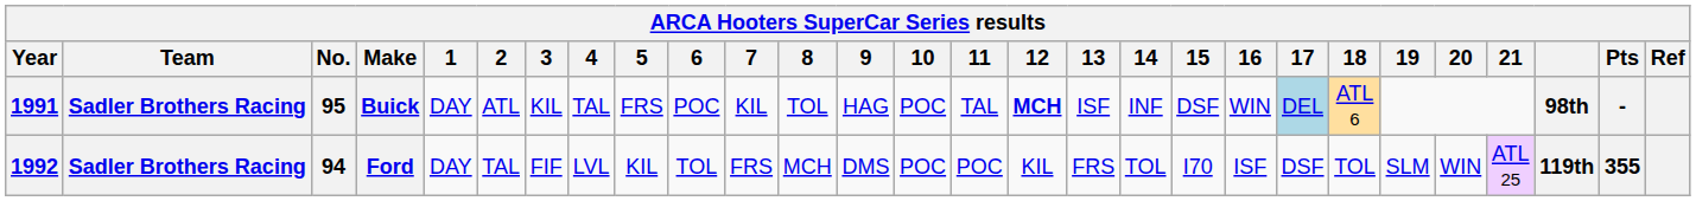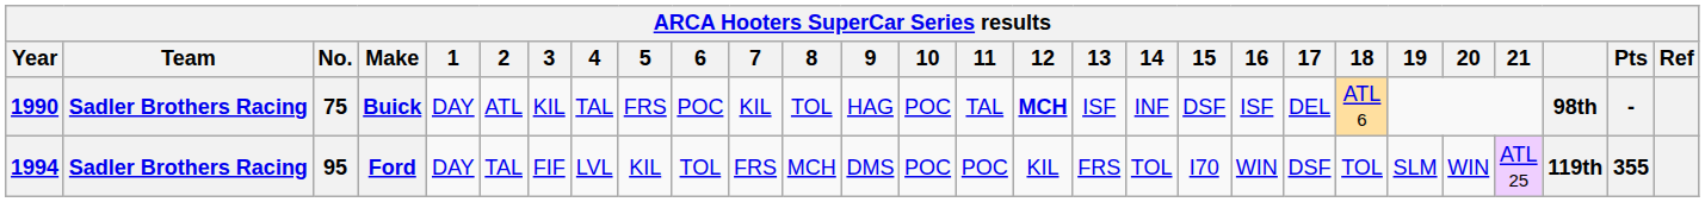Buick | Year: 1991 -> 1990
Buick | No.: 95 -> 75
Buick | 16: WIN -> ISF
Buick | 17: lightblue background -> no background
Ford | Year: 1992 -> 1994
Ford | No.: 94 -> 95
Ford | 16: ISF -> WIN
